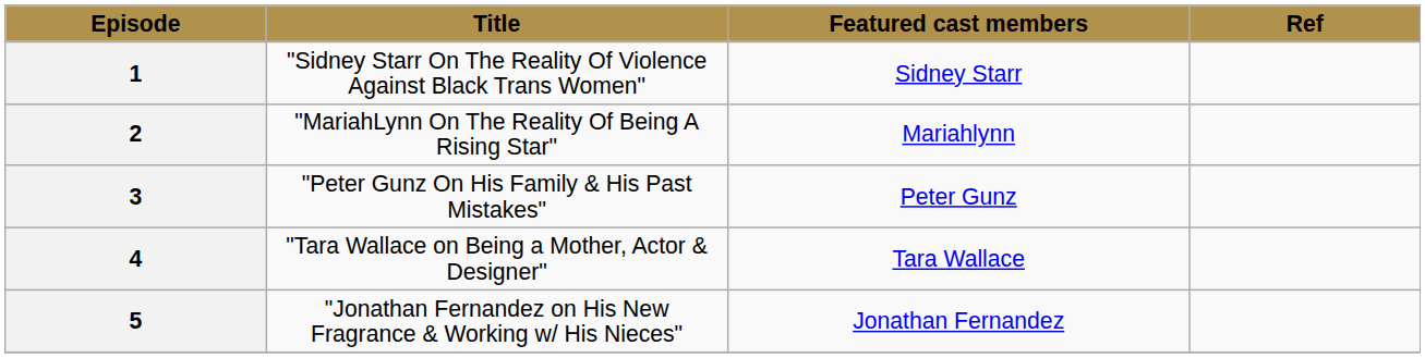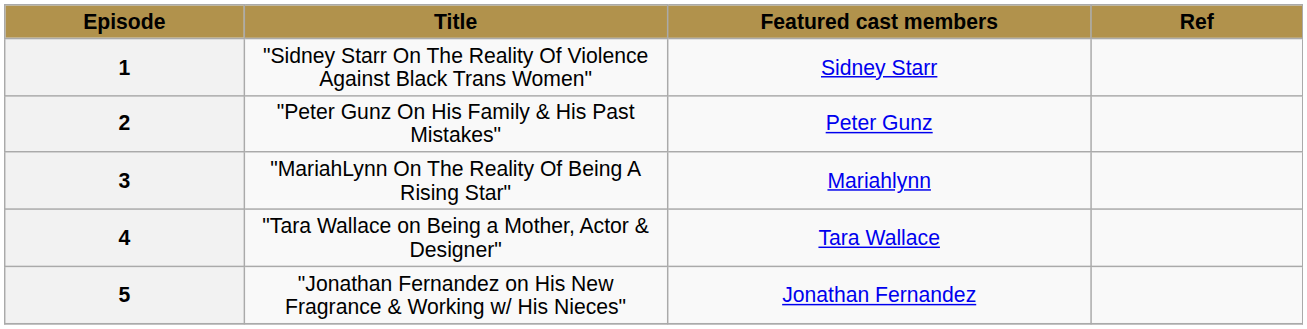2 | Title: "MariahLynn On The Reality Of Being A Rising Star" -> "Peter Gunz On His Family & His Past Mistakes"
2 | Featured cast members: Mariahlynn -> Peter Gunz
3 | Title: "Peter Gunz On His Family & His Past Mistakes" -> "MariahLynn On The Reality Of Being A Rising Star"
3 | Featured cast members: Peter Gunz -> Mariahlynn
